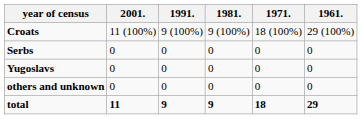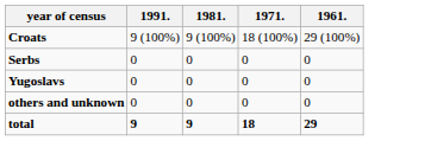- column: 2001. | 11 (100%) | 0 | 0 | 0 | 11
